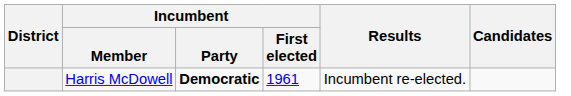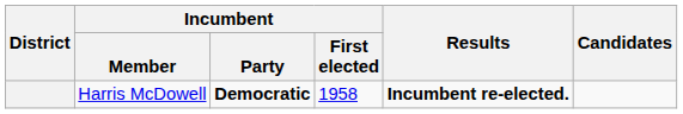Harris McDowell | Incumbent / First elected: 1961 -> 1958
Harris McDowell | Results: normal -> bold
